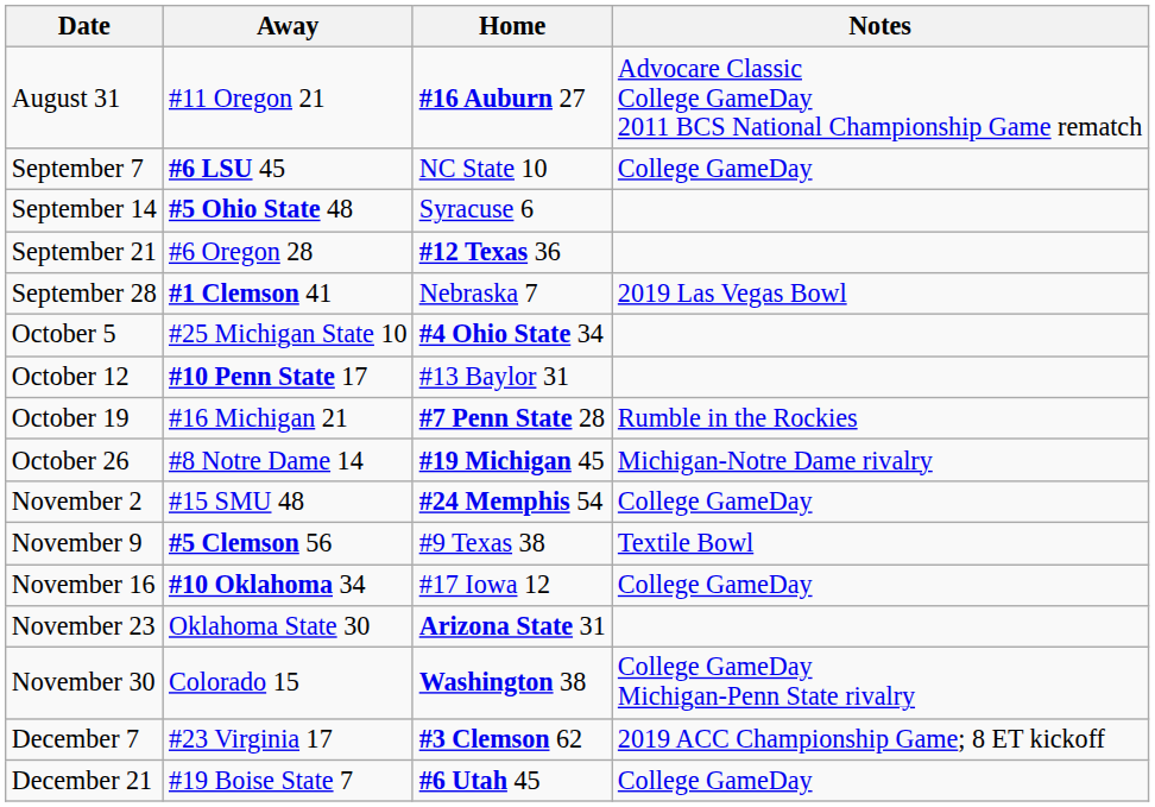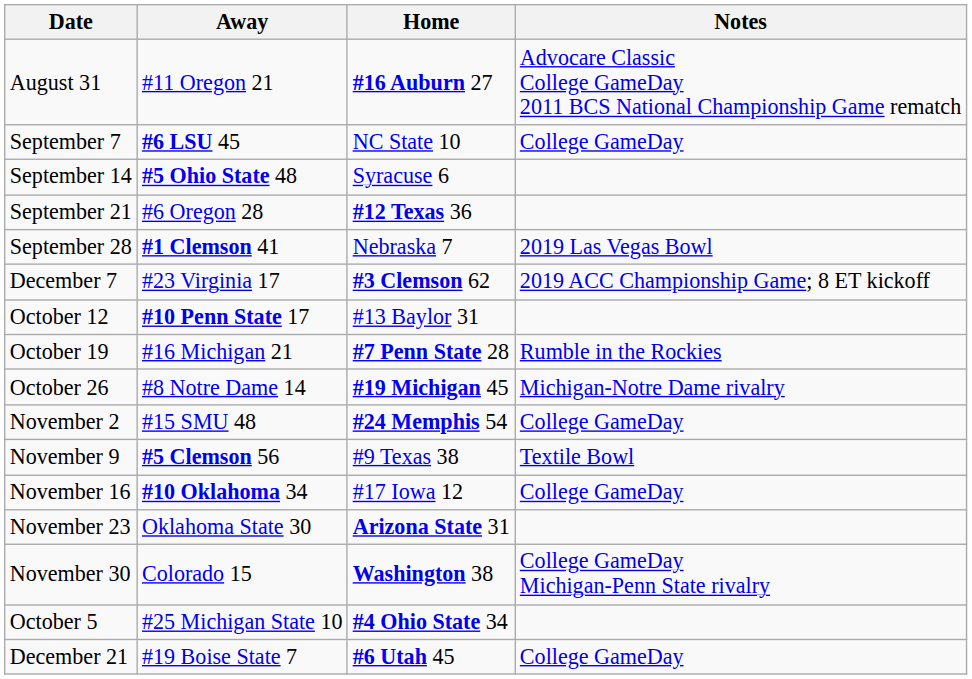rows swapped: October 5 <-> December 7
